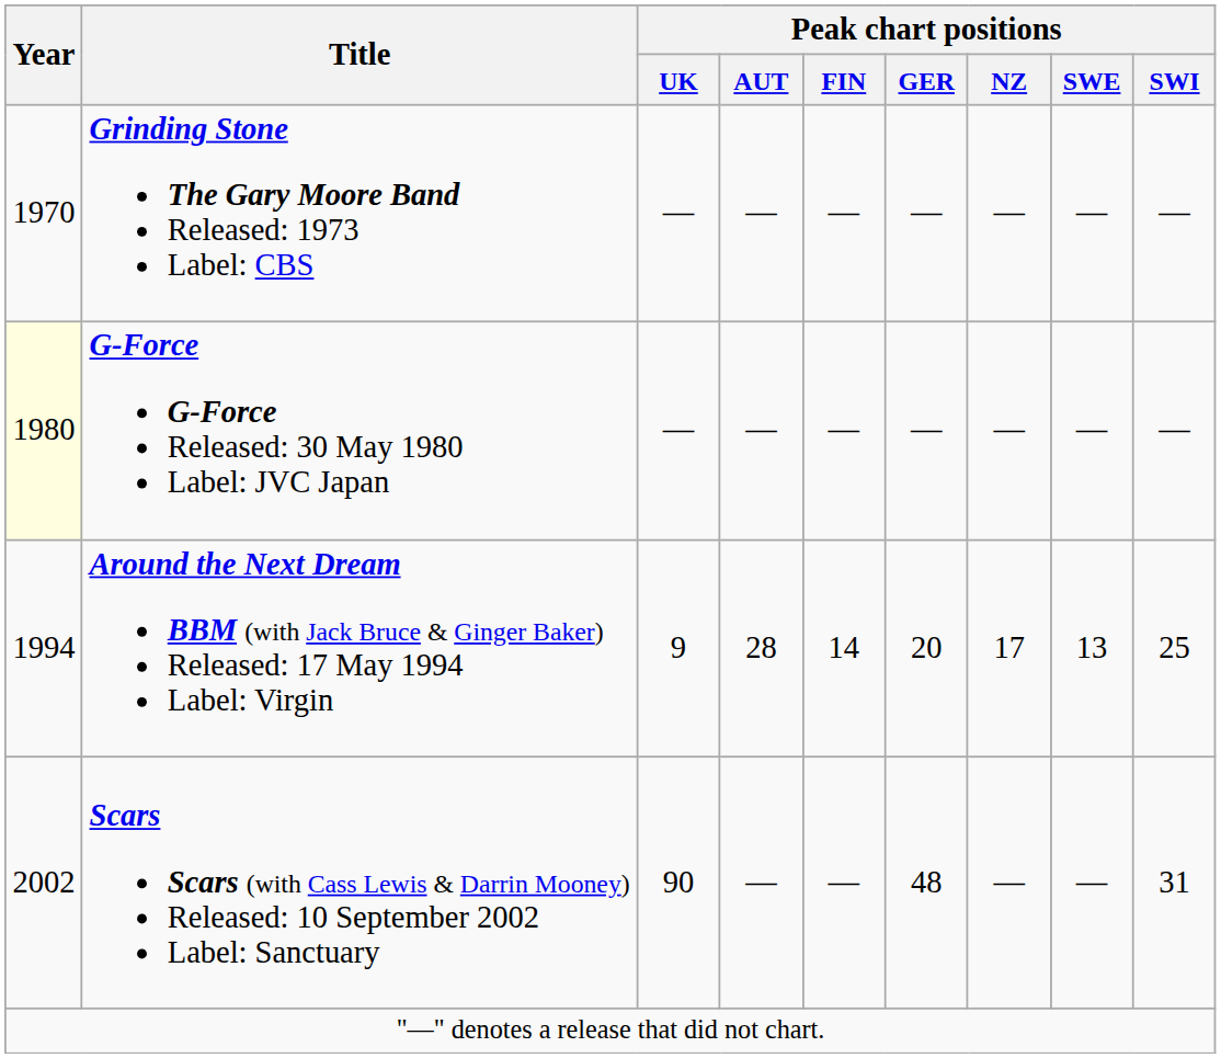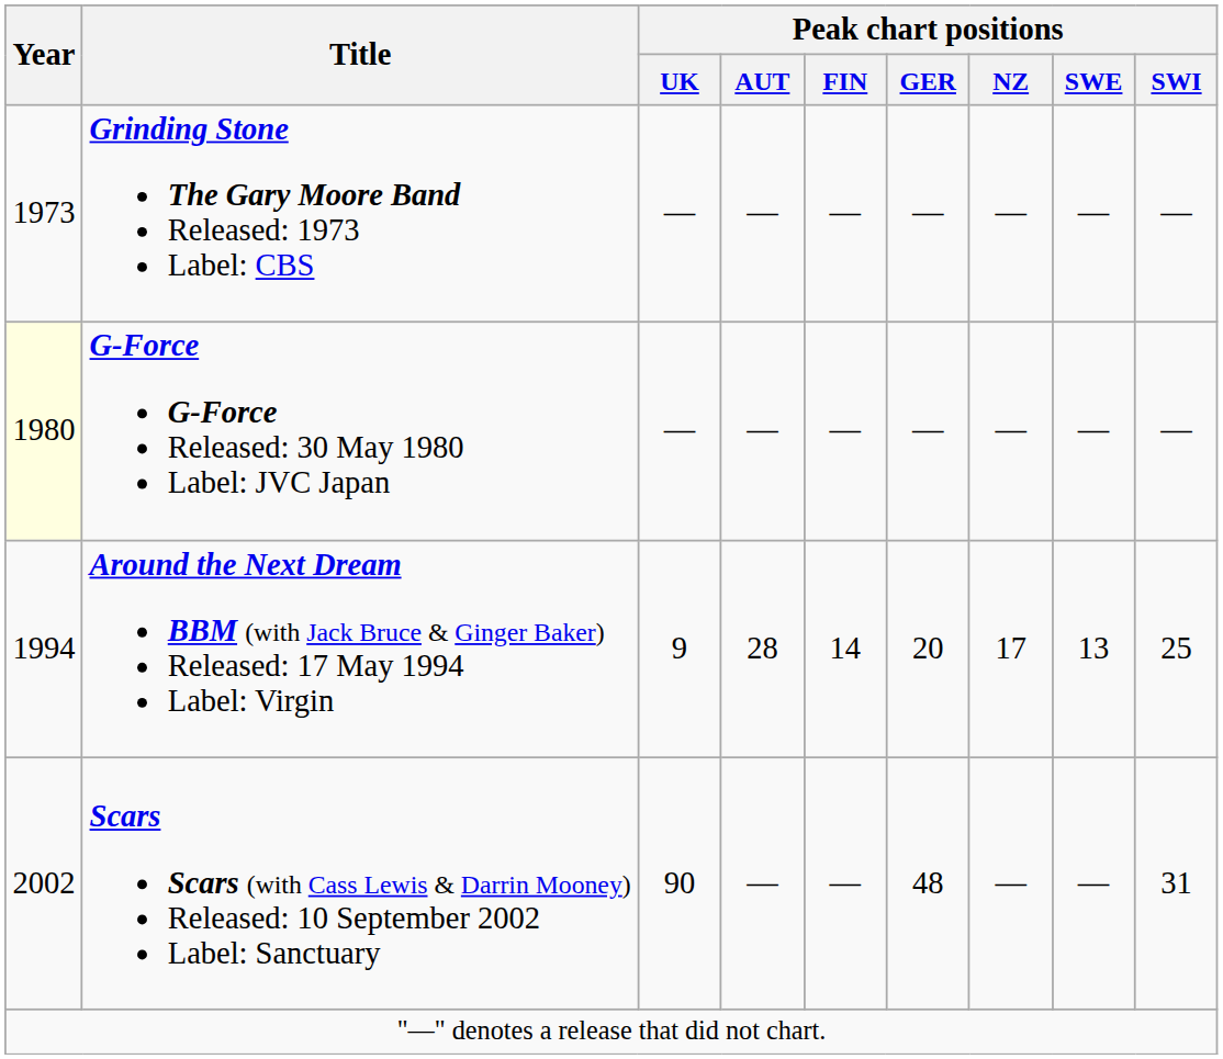Grinding Stone The Gary Moore Band Released: 1973 Label: CBS | Year: 1970 -> 1973
